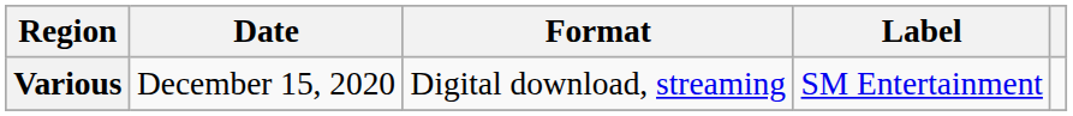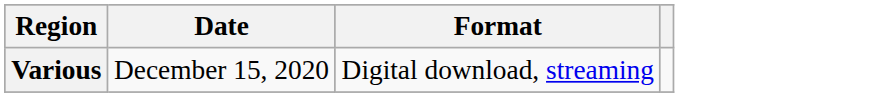- column: Label | SM Entertainment
